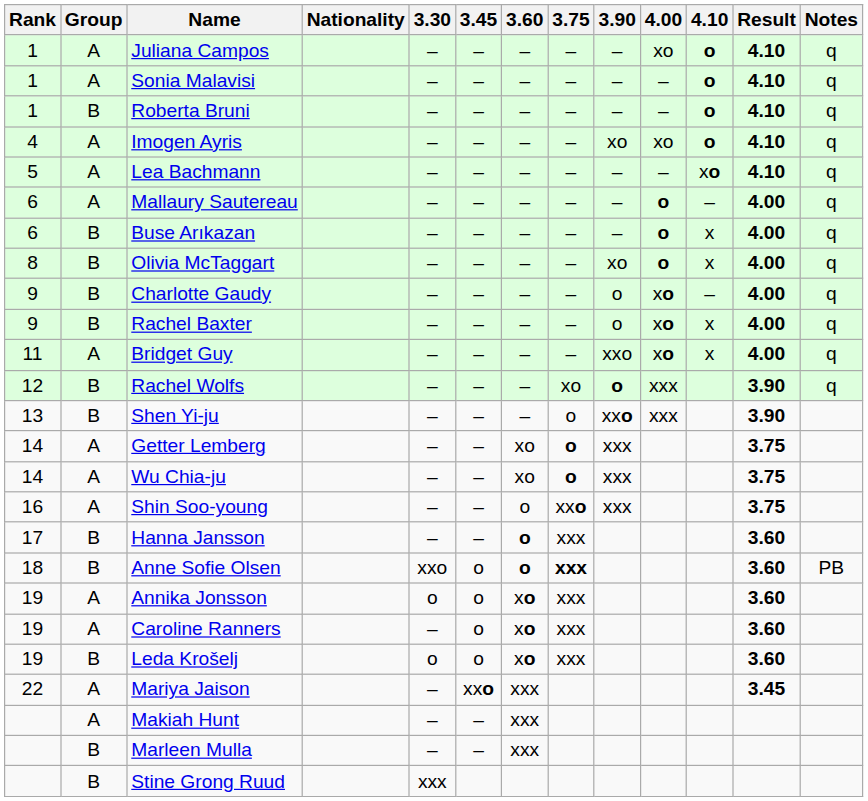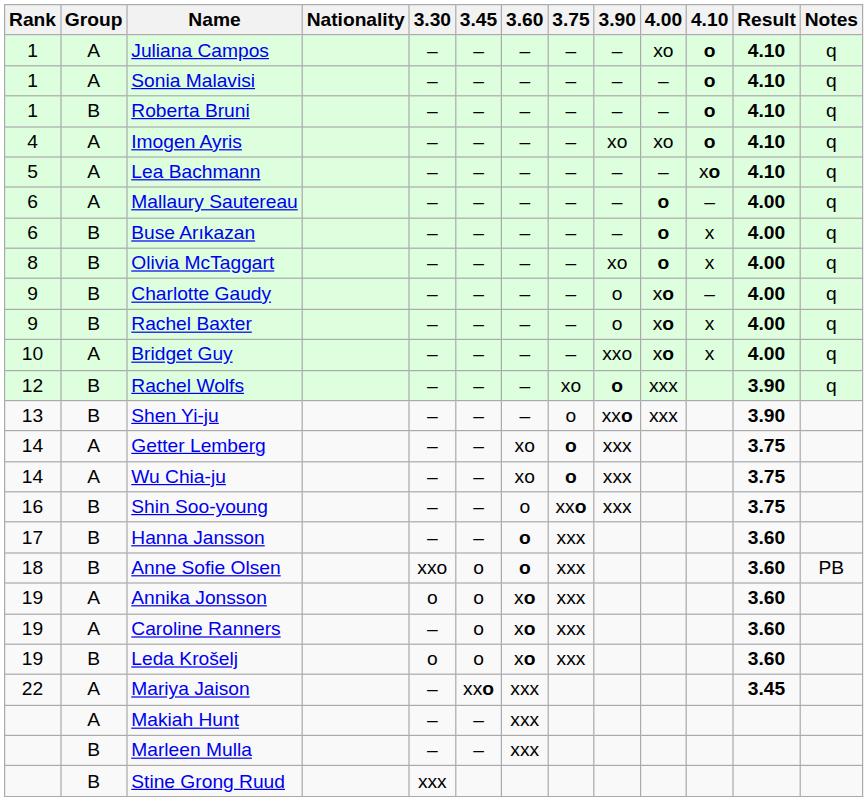Bridget Guy | Rank: 11 -> 10
Shin Soo-young | Group: A -> B
Anne Sofie Olsen | 3.75: bold -> normal
